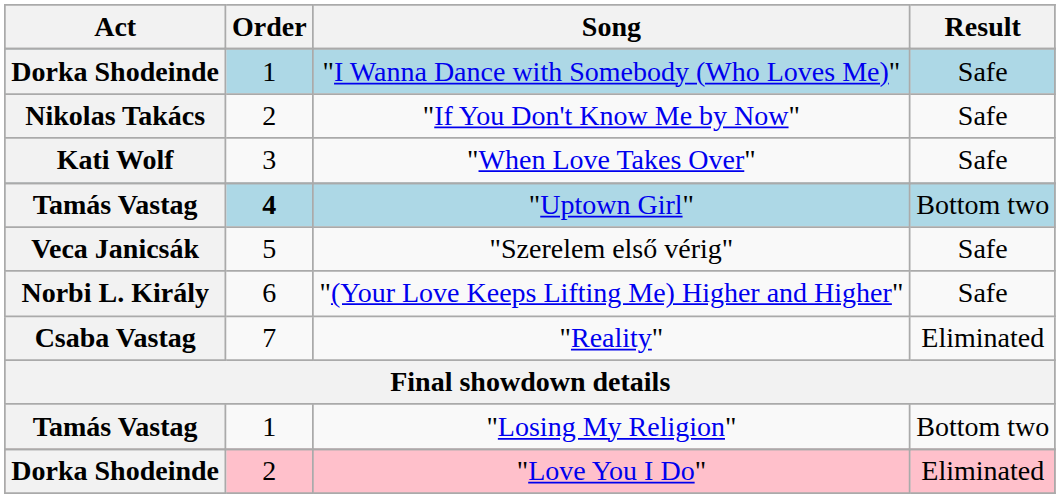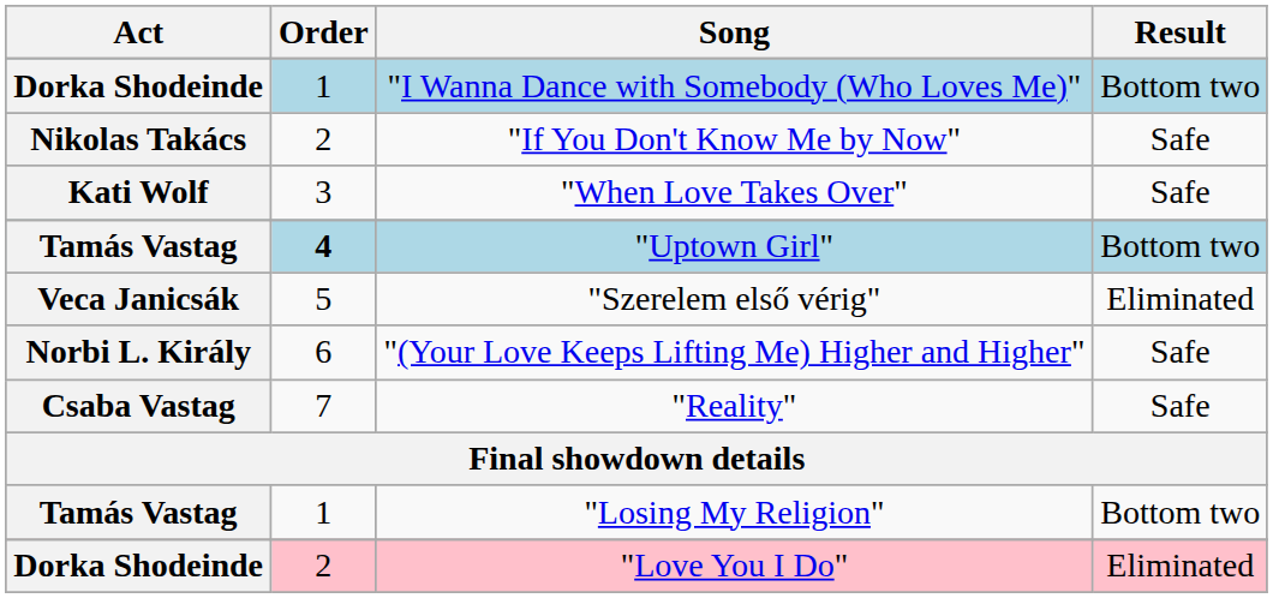"I Wanna Dance with Somebody (Who Loves Me)" | Result: Safe -> Bottom two
"Szerelem első vérig" | Result: Safe -> Eliminated
"Reality" | Result: Eliminated -> Safe
